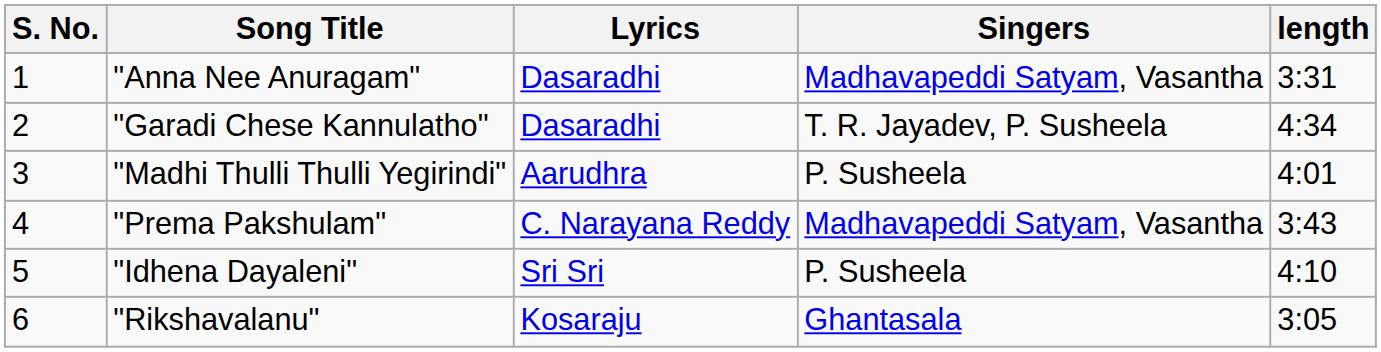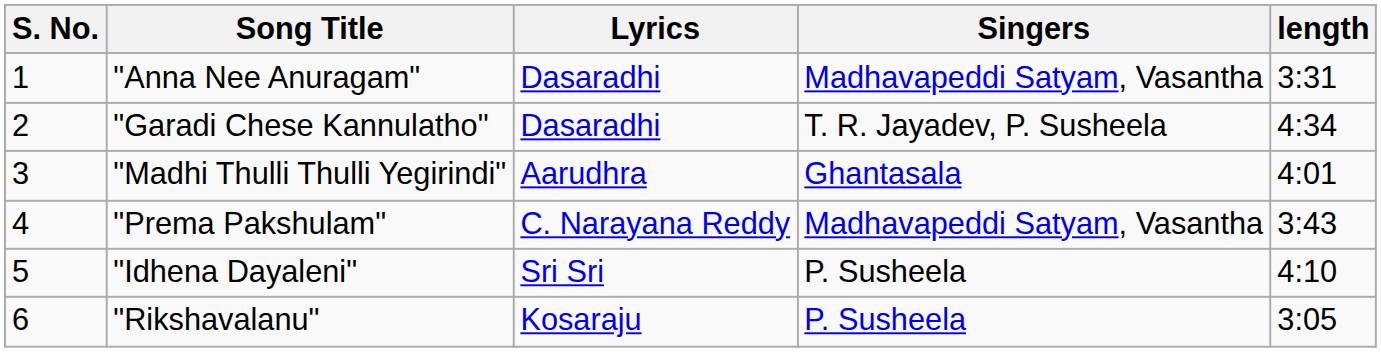"Madhi Thulli Thulli Yegirindi" | Singers: P. Susheela -> Ghantasala
"Rikshavalanu" | Singers: Ghantasala -> P. Susheela
